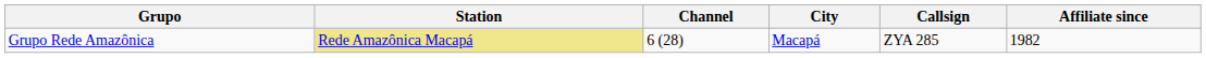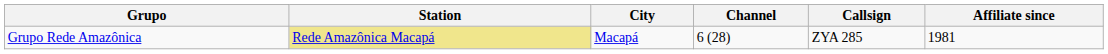columns swapped: City <-> Channel
Grupo Rede Amazônica | Affiliate since: 1982 -> 1981
